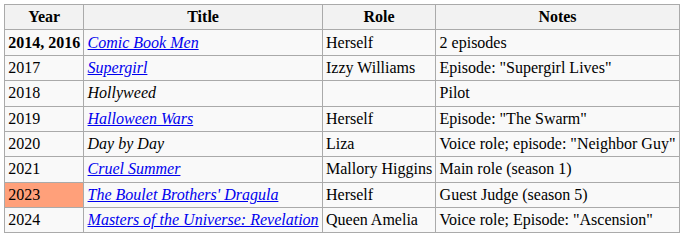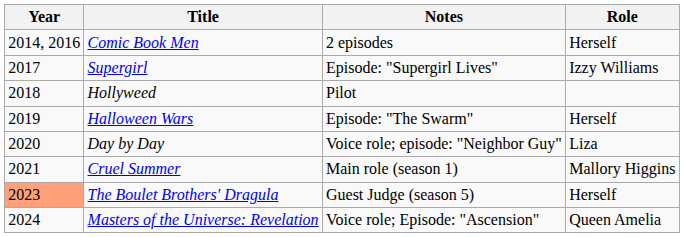columns swapped: Role <-> Notes
Comic Book Men | Year: bold -> normal
